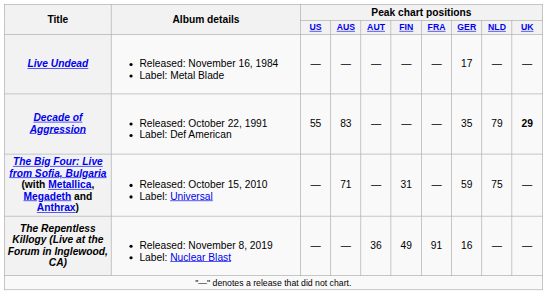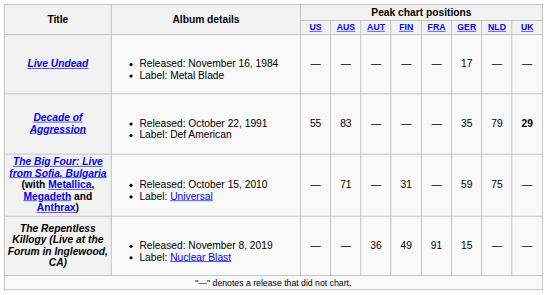The Repentless Killogy (Live at the Forum in Inglewood, CA) | Peak chart positions / GER: 16 -> 15
